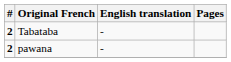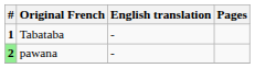Tabataba | #: 2 -> 1
pawana | #: no background -> lightgreen background
